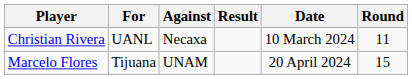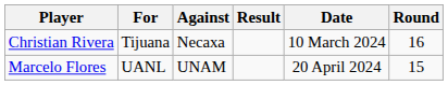Christian Rivera | For: UANL -> Tijuana
Christian Rivera | Round: 11 -> 16
Marcelo Flores | For: Tijuana -> UANL
